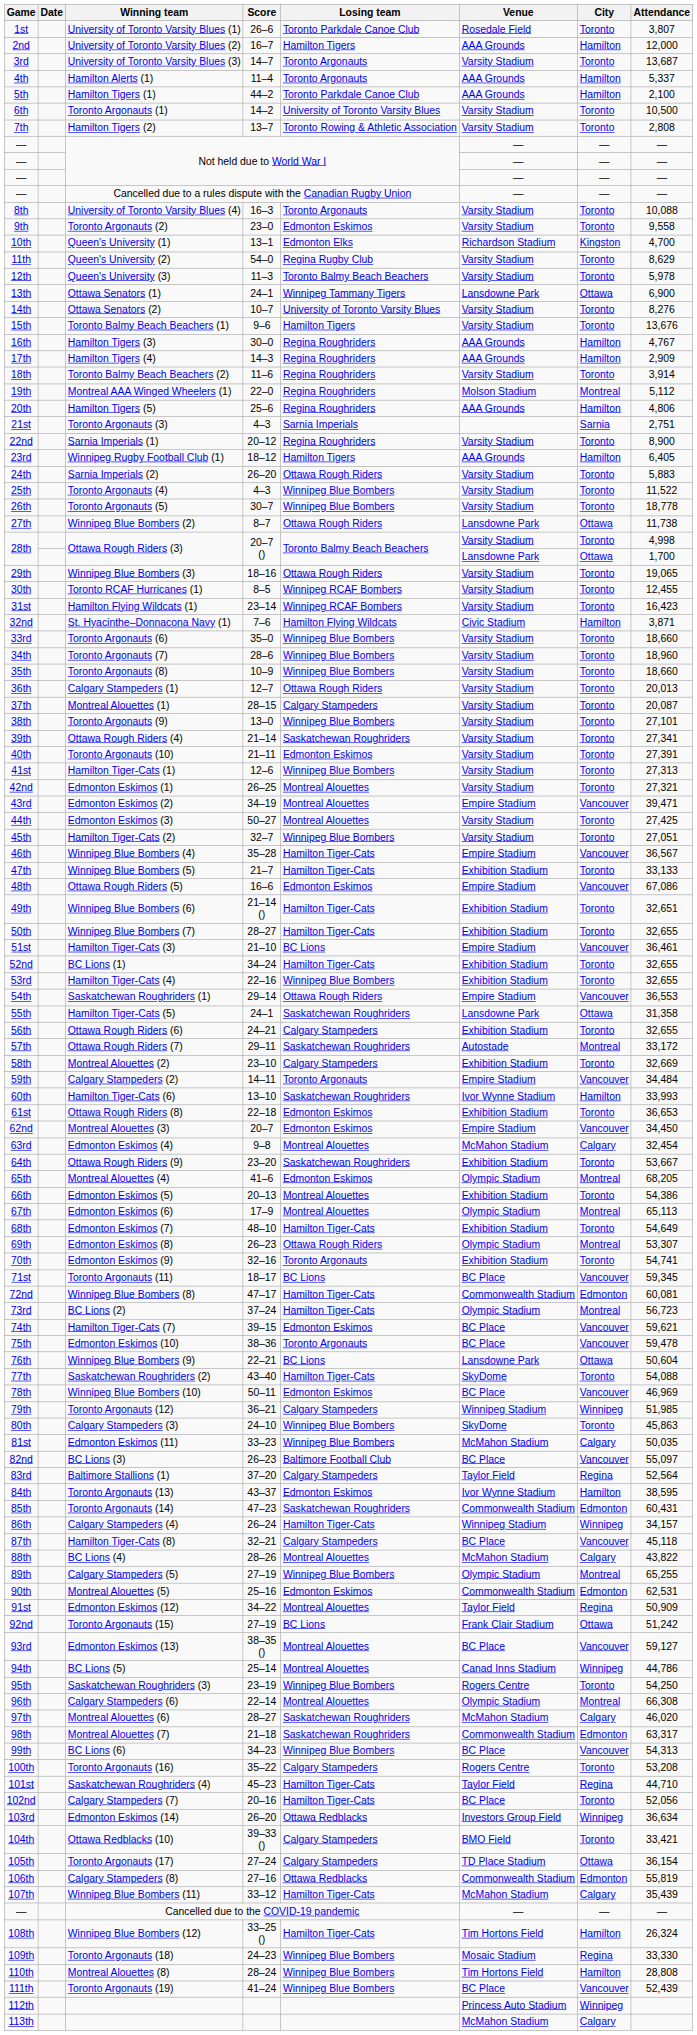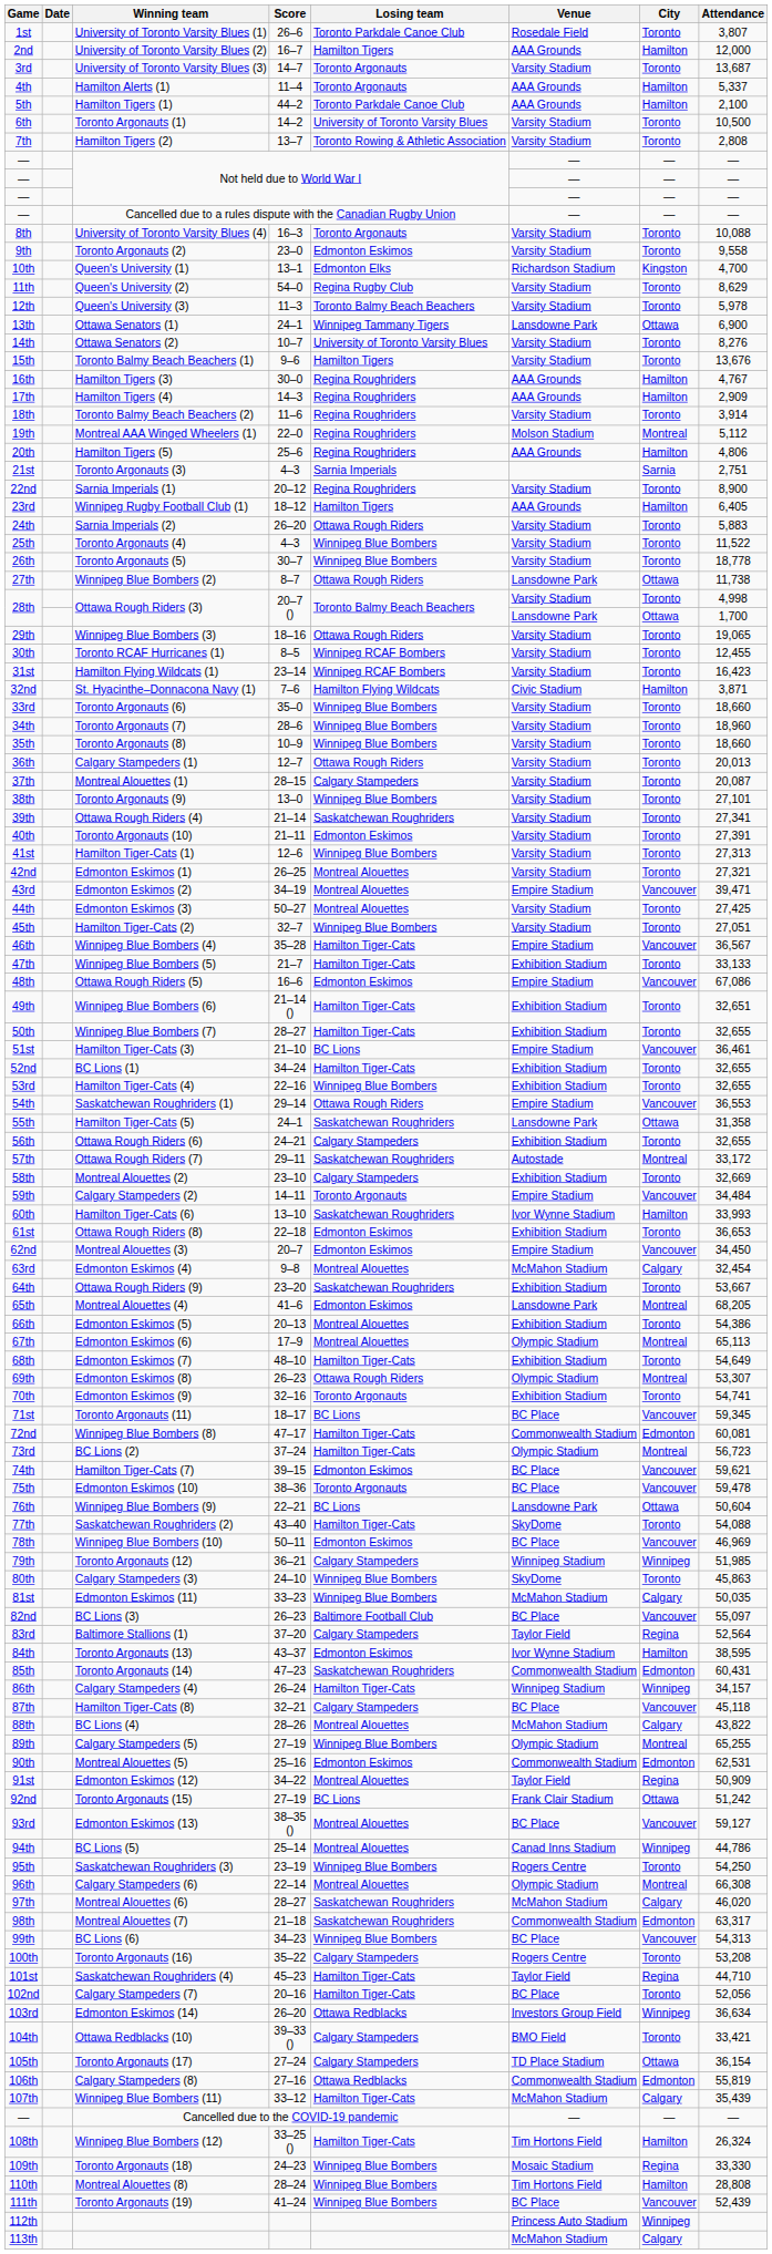Montreal Alouettes (4) | Venue: Olympic Stadium -> Lansdowne Park
